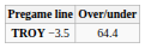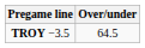TROY −3.5 | Over/under: 64.4 -> 64.5
